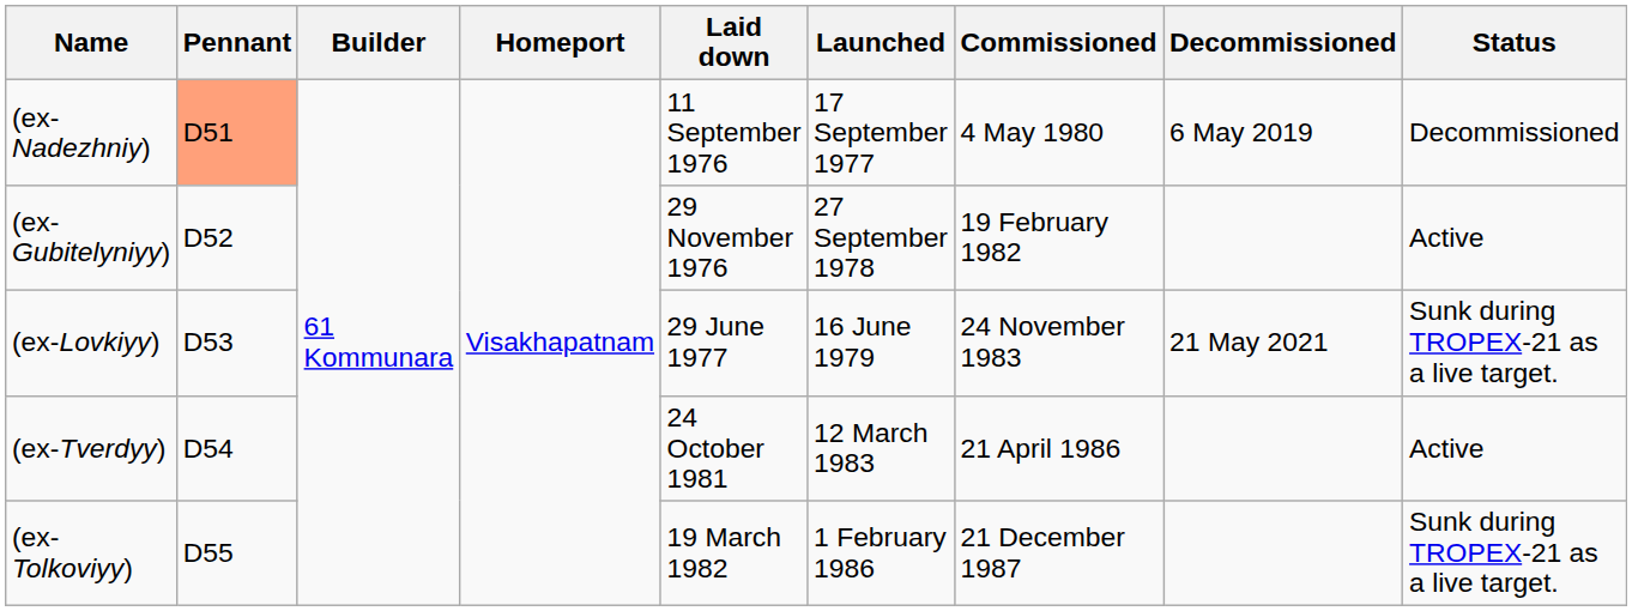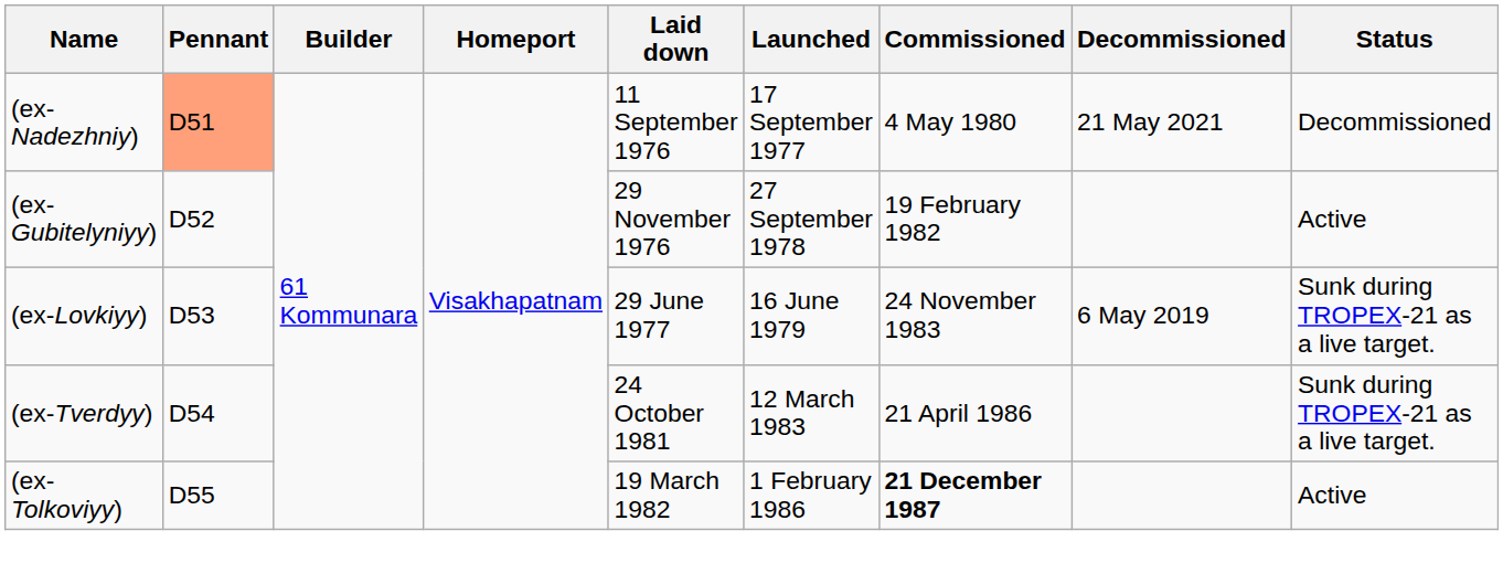(ex-Nadezhniy) | Decommissioned: 6 May 2019 -> 21 May 2021
(ex-Lovkiyy) | Decommissioned: 21 May 2021 -> 6 May 2019
(ex-Tverdyy) | Status: Active -> Sunk during TROPEX-21 as a live target.
(ex-Tolkoviyy) | Commissioned: normal -> bold
(ex-Tolkoviyy) | Status: Sunk during TROPEX-21 as a live target. -> Active
